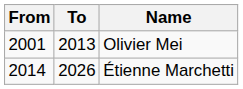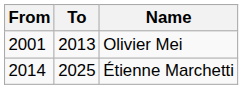Étienne Marchetti | To: 2026 -> 2025
